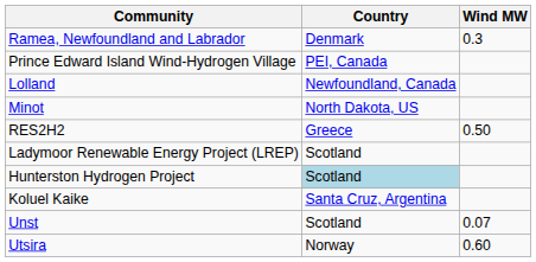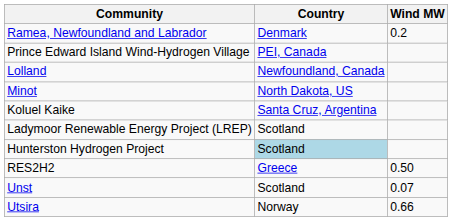Ramea, Newfoundland and Labrador | Wind MW: 0.3 -> 0.2
rows swapped: Koluel Kaike <-> RES2H2
Utsira | Wind MW: 0.60 -> 0.66
